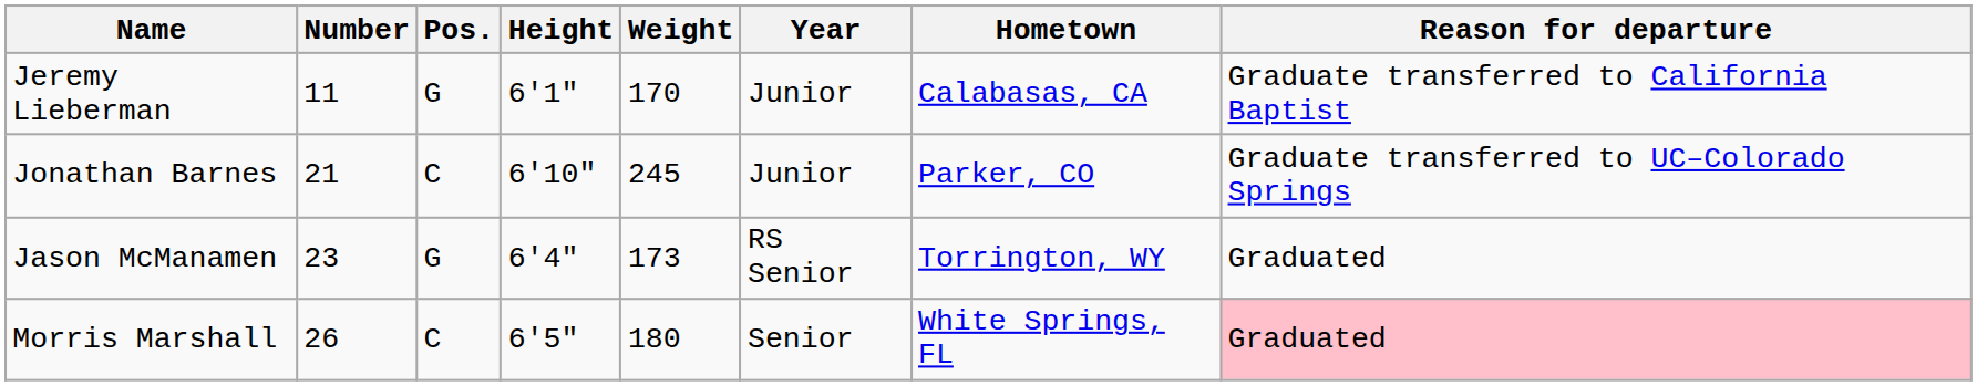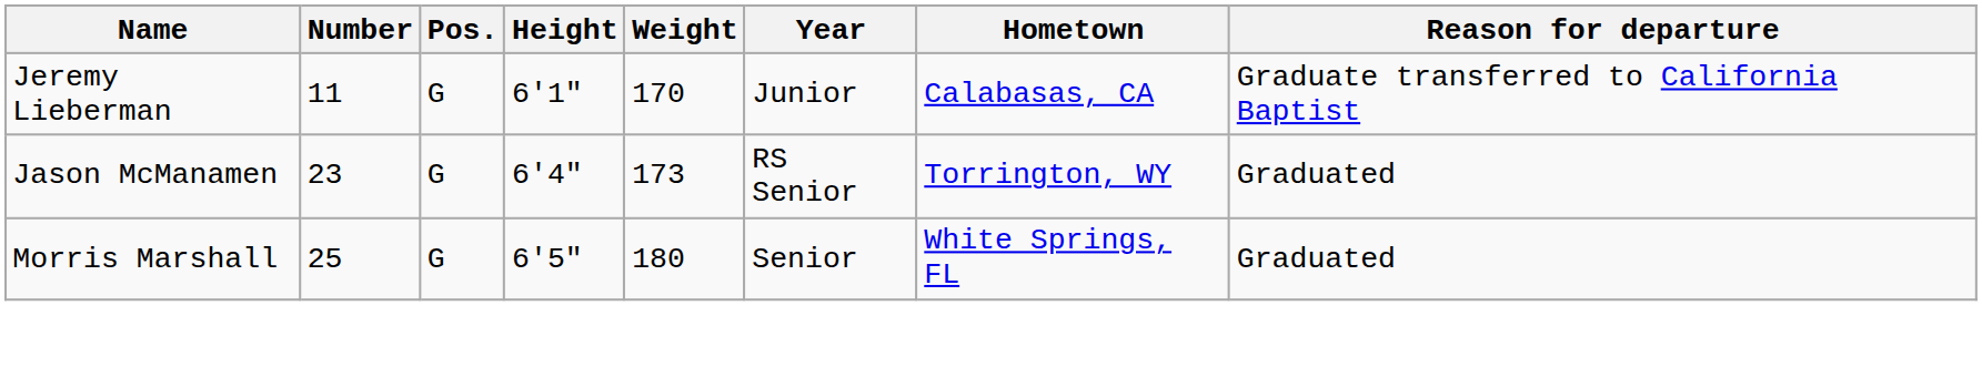- row: Jonathan Barnes | 21 | C | 6'10" | 245 | Junior | Parker, CO | Graduate transferred to UC–Colorado Springs
Morris Marshall | Number: 26 -> 25
Morris Marshall | Pos.: C -> G
Morris Marshall | Reason for departure: pink background -> no background
